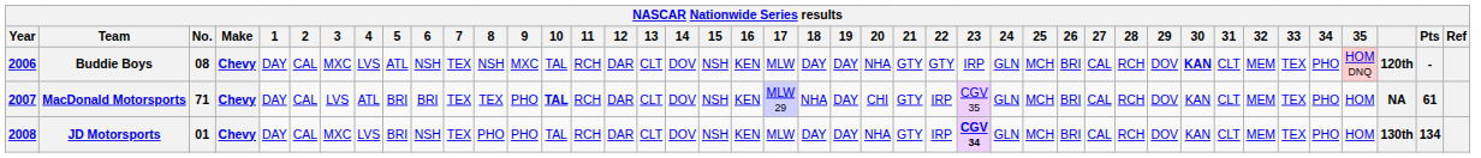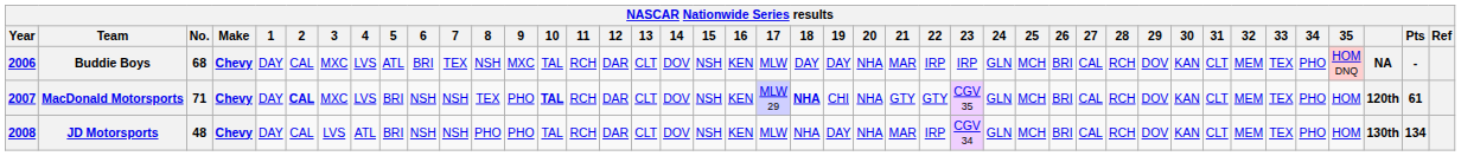Buddie Boys | No.: 08 -> 68
Buddie Boys | 6: NSH -> BRI
Buddie Boys | 21: GTY -> MAR
Buddie Boys | 22: GTY -> IRP
Buddie Boys | 30: bold -> normal
Buddie Boys | column 40: 120th -> NA
MacDonald Motorsports | 2: normal -> bold
MacDonald Motorsports | 3: LVS -> MXC
MacDonald Motorsports | 4: ATL -> LVS
MacDonald Motorsports | 6: BRI -> NSH
MacDonald Motorsports | 7: TEX -> NSH
MacDonald Motorsports | 18: normal -> bold
MacDonald Motorsports | 19: DAY -> CHI
MacDonald Motorsports | 20: CHI -> NHA
MacDonald Motorsports | 22: IRP -> GTY
MacDonald Motorsports | column 40: NA -> 120th
JD Motorsports | No.: 01 -> 48
JD Motorsports | 3: MXC -> LVS
JD Motorsports | 4: LVS -> ATL
JD Motorsports | 7: TEX -> NSH
JD Motorsports | 18: DAY -> NHA
JD Motorsports | 21: GTY -> MAR
JD Motorsports | 23: bold -> normal
